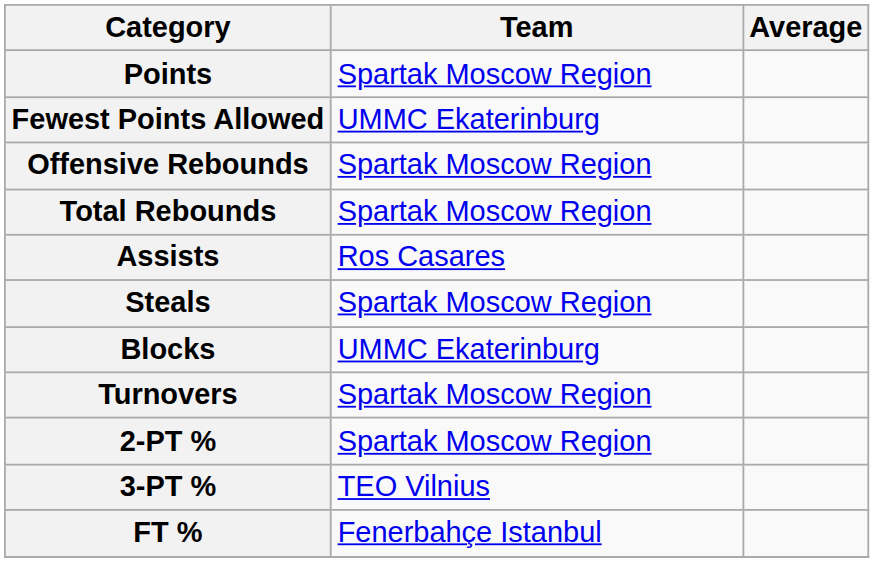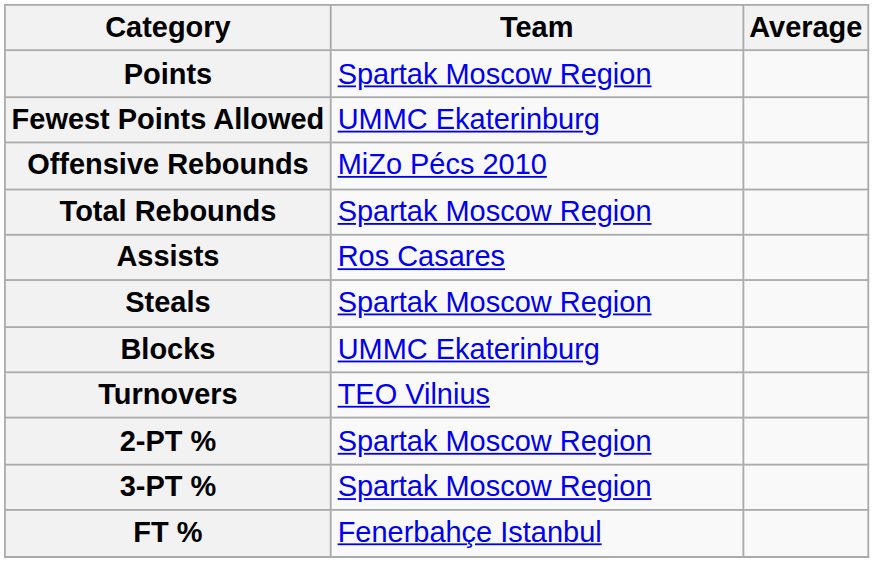Offensive Rebounds | Team: Spartak Moscow Region -> MiZo Pécs 2010
Turnovers | Team: Spartak Moscow Region -> TEO Vilnius
3-PT % | Team: TEO Vilnius -> Spartak Moscow Region
